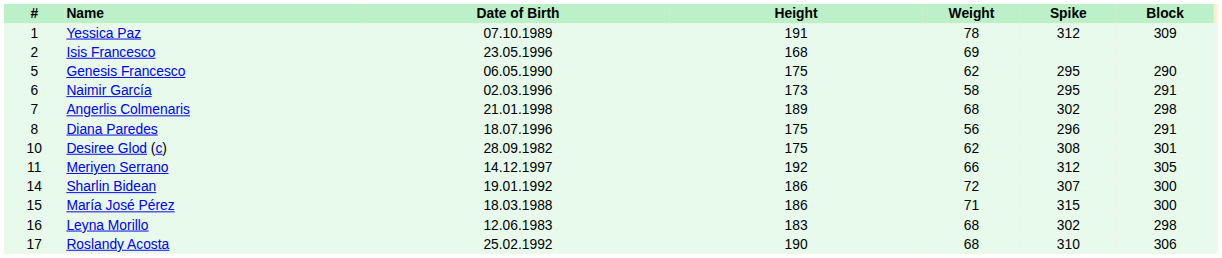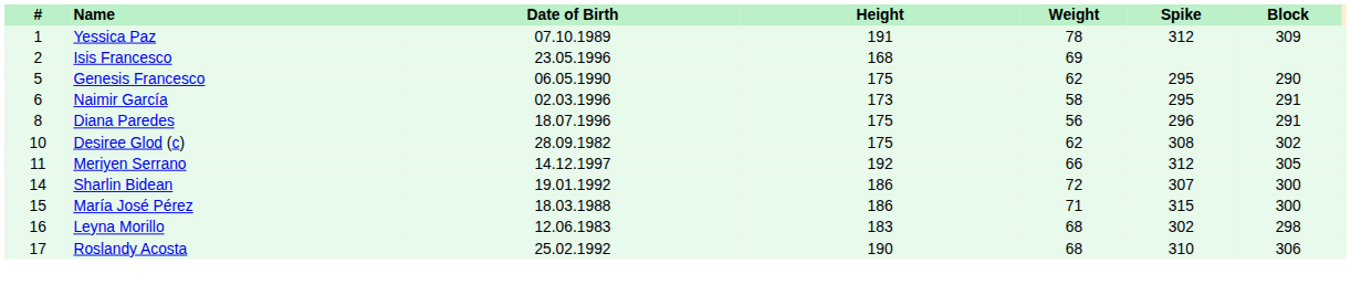- row: 7 | Angerlis Colmenaris | 21.01.1998 | 189 | 68 | 302 | 298
Desiree Glod (c) | Block: 301 -> 302
